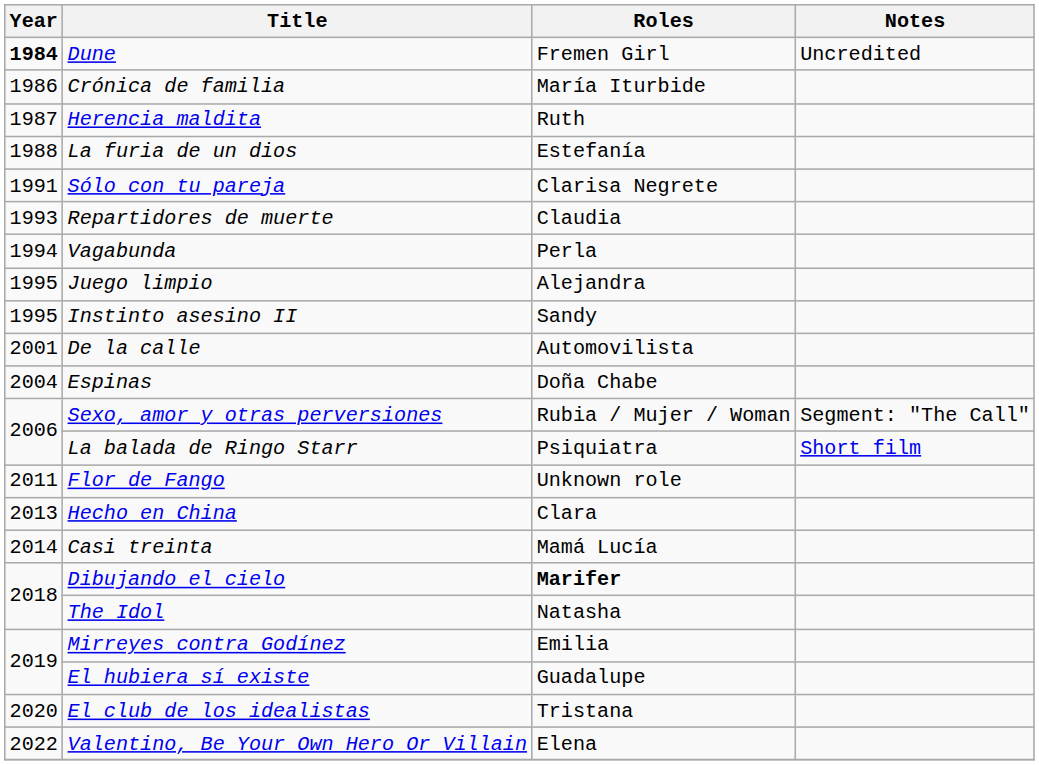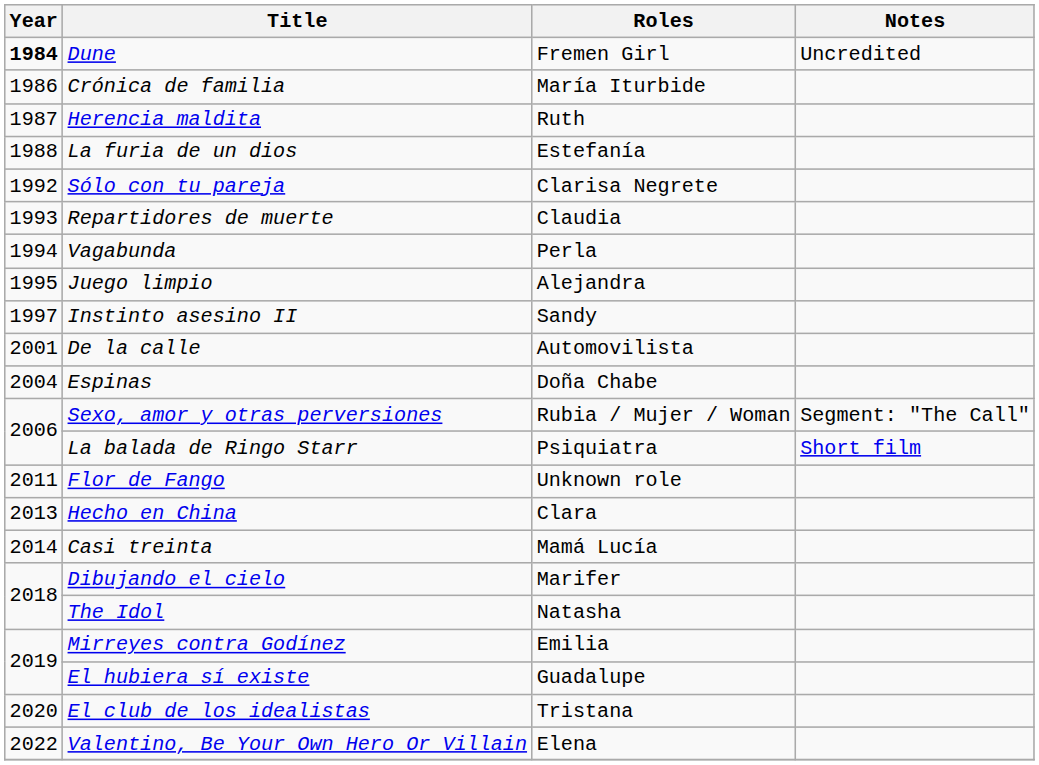Sólo con tu pareja | Year: 1991 -> 1992
Instinto asesino II | Year: 1995 -> 1997
Dibujando el cielo | Roles: bold -> normal
